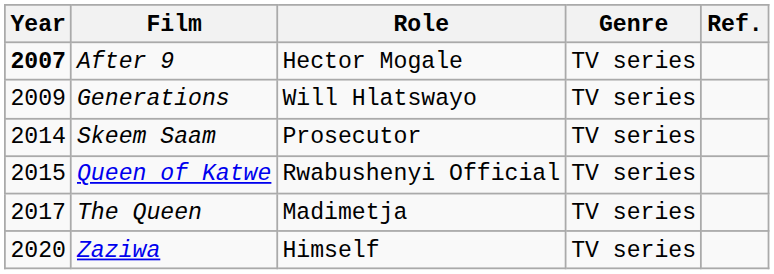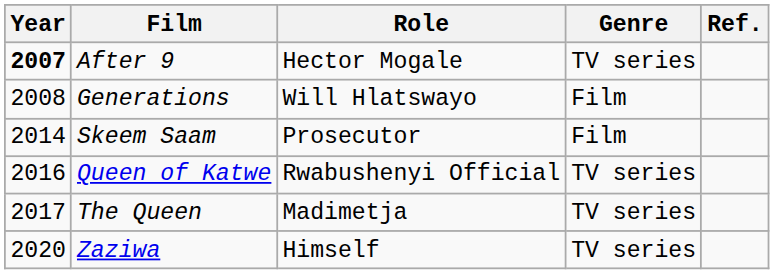Generations | Year: 2009 -> 2008
Generations | Genre: TV series -> Film
Skeem Saam | Genre: TV series -> Film
Queen of Katwe | Year: 2015 -> 2016
